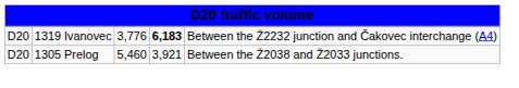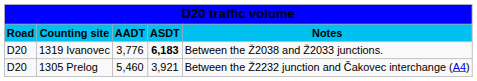+ row: Road | Counting site | AADT | ASDT | Notes
1319 Ivanovec | column 5: Between the Ž2232 junction and Čakovec interchange (A4) -> Between the Ž2038 and Ž2033 junctions.
1305 Prelog | column 5: Between the Ž2038 and Ž2033 junctions. -> Between the Ž2232 junction and Čakovec interchange (A4)
